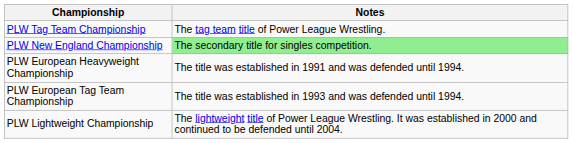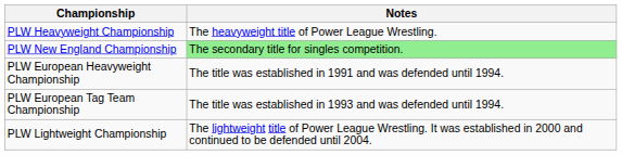+ row: PLW Heavyweight Championship | The heavyweight title of Power League Wrestling.
- row: PLW Tag Team Championship | The tag team title of Power League Wrestling.
